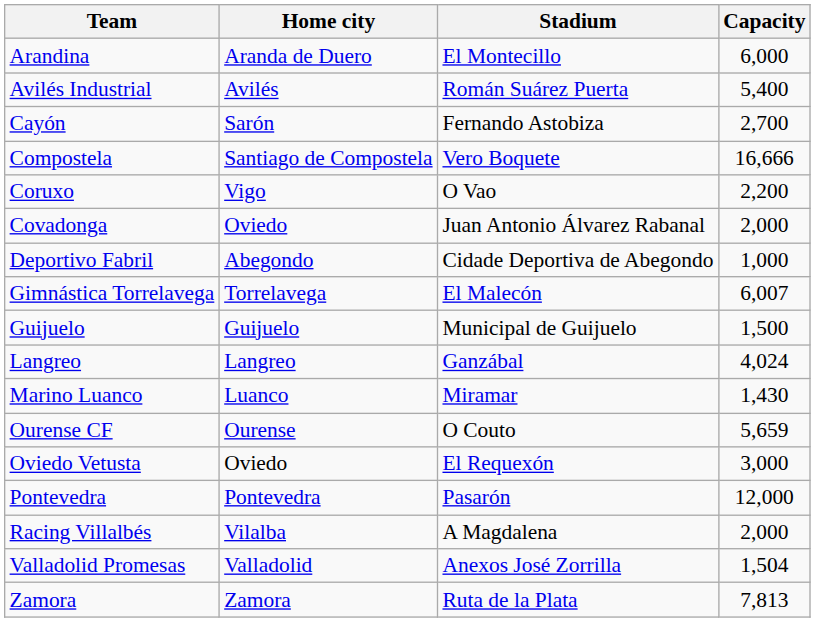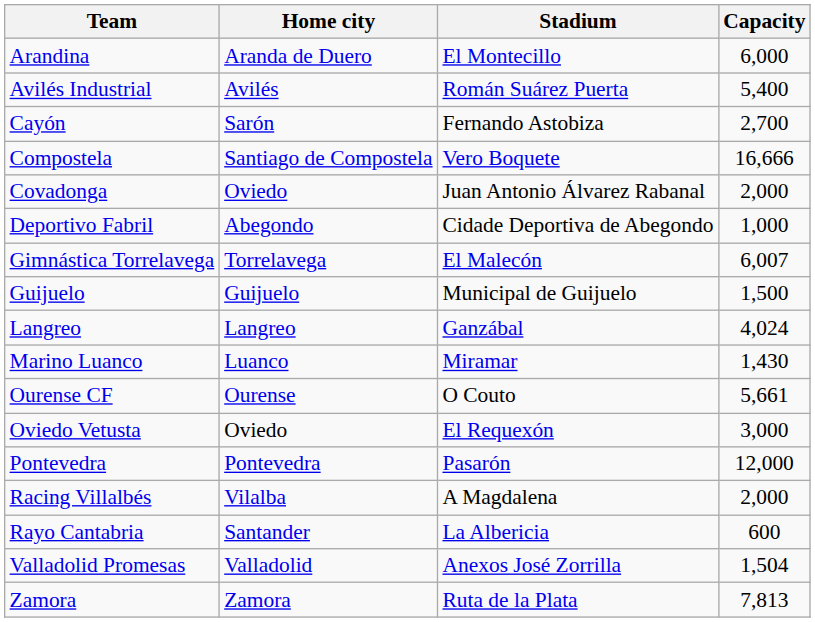- row: Coruxo | Vigo | O Vao | 2,200
Ourense CF | Capacity: 5,659 -> 5,661
+ row: Rayo Cantabria | Santander | La Albericia | 600
